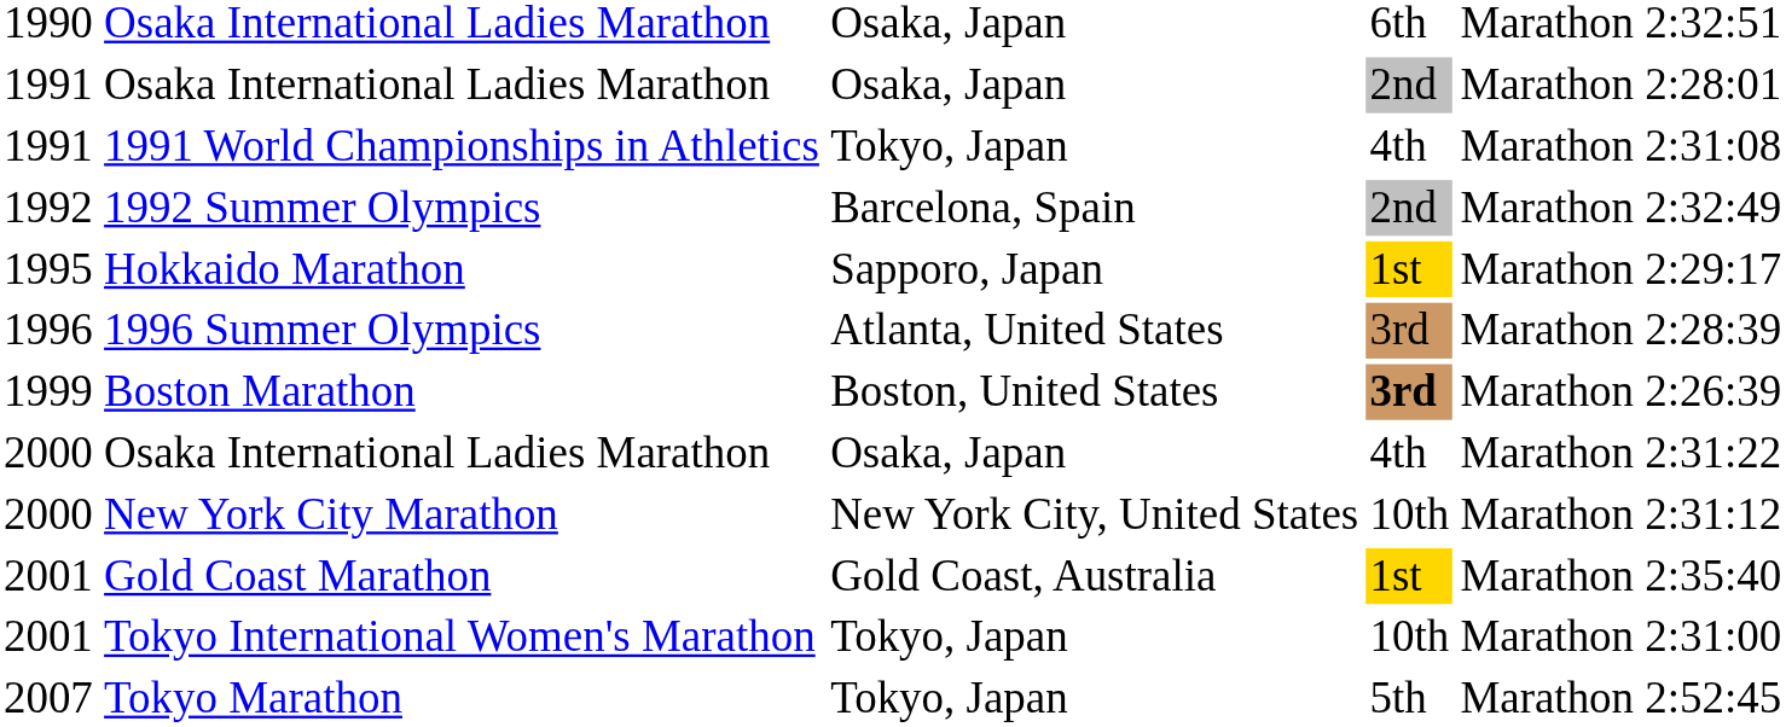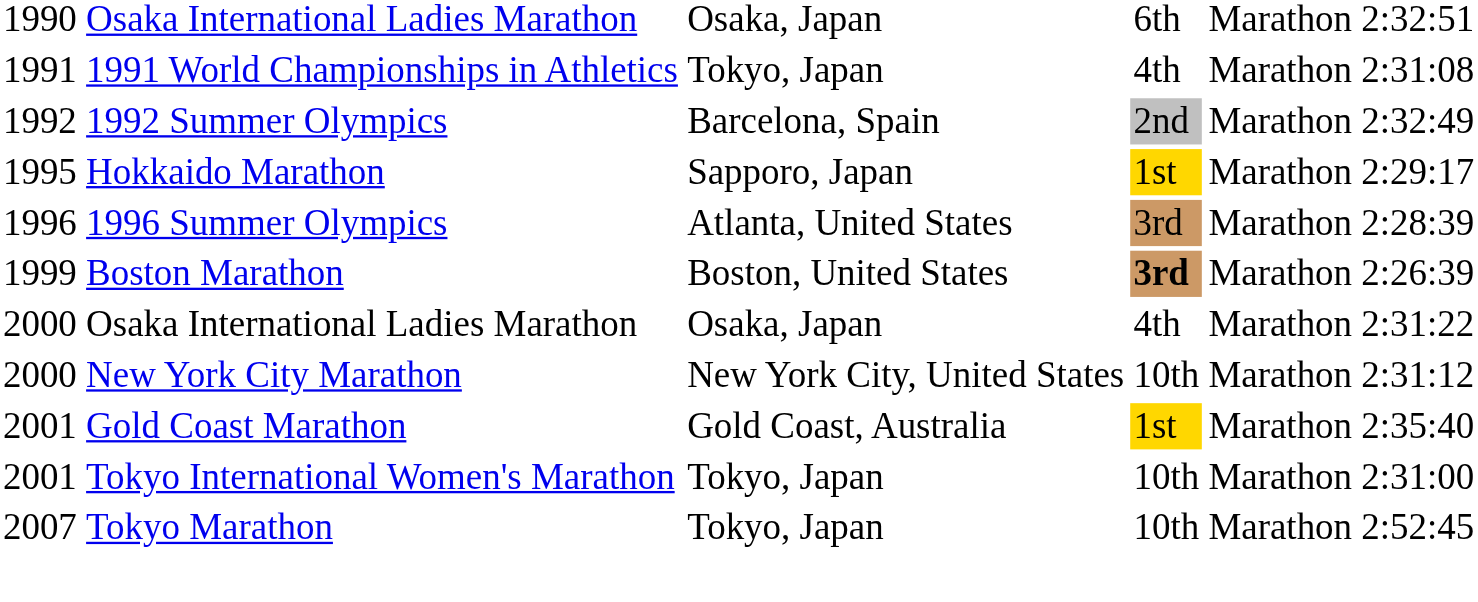- row: 1991 | Osaka International Ladies Marathon | Osaka, Japan | 2nd | Marathon | 2:28:01
Tokyo Marathon | column 4: 5th -> 10th
